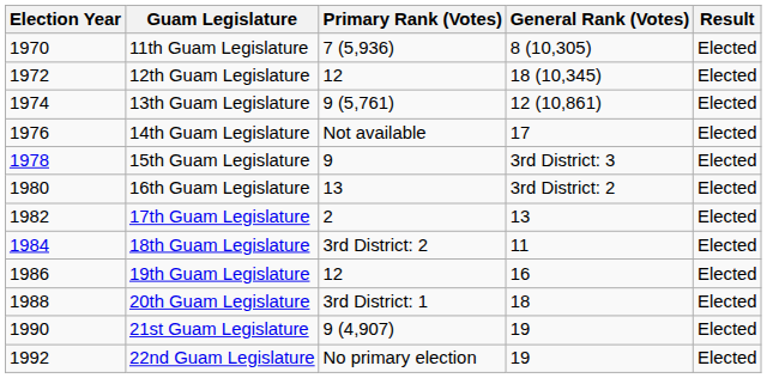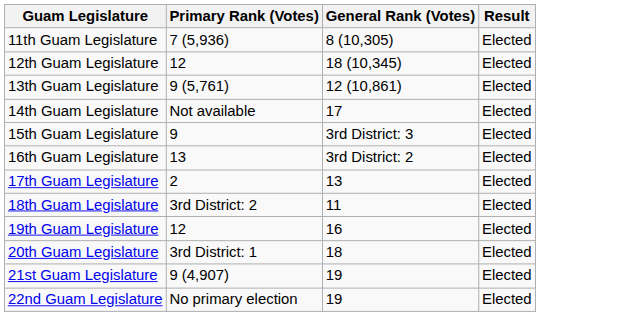- column: Election Year | 1970 | 1972 | 1974 | 1976 | 1978 | 1980 | 1982 | 1984 | 1986 | 1988 | 1990 | 1992
